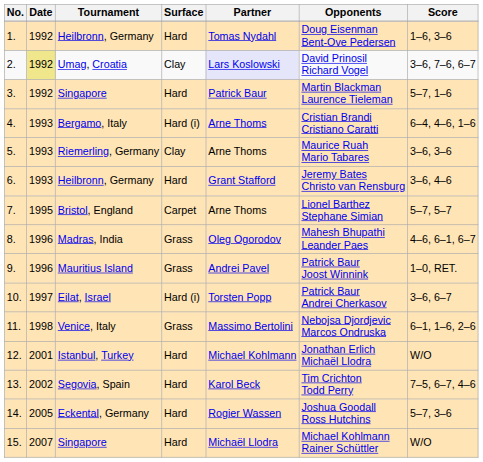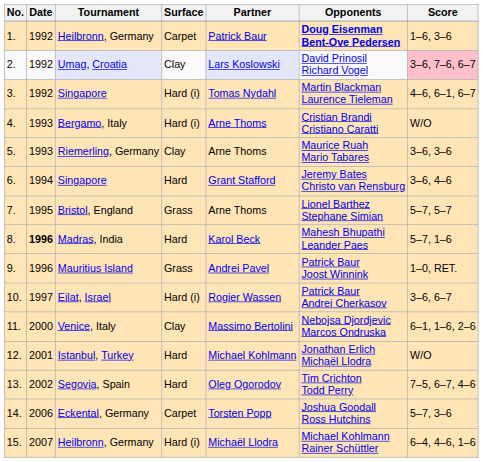1. | Surface: Hard -> Carpet
1. | Partner: Tomas Nydahl -> Patrick Baur
1. | Opponents: normal -> bold
2. | Date: khaki background -> no background
2. | Tournament: no background -> lavender background
2. | Score: no background -> pink background
3. | Surface: Hard -> Hard (i)
3. | Partner: Patrick Baur -> Tomas Nydahl
3. | Score: 5–7, 1–6 -> 4–6, 6–1, 6–7
4. | Score: 6–4, 4–6, 1–6 -> W/O
6. | Date: 1993 -> 1994
6. | Tournament: Heilbronn, Germany -> Singapore
7. | Surface: Carpet -> Grass
8. | Date: normal -> bold
8. | Surface: Grass -> Hard
8. | Partner: Oleg Ogorodov -> Karol Beck
8. | Score: 4–6, 6–1, 6–7 -> 5–7, 1–6
10. | Partner: Torsten Popp -> Rogier Wassen
11. | Date: 1998 -> 2000
11. | Surface: Grass -> Clay
13. | Partner: Karol Beck -> Oleg Ogorodov
14. | Date: 2005 -> 2006
14. | Surface: Hard -> Carpet
14. | Partner: Rogier Wassen -> Torsten Popp
15. | Tournament: Singapore -> Heilbronn, Germany
15. | Surface: Hard -> Hard (i)
15. | Score: W/O -> 6–4, 4–6, 1–6
